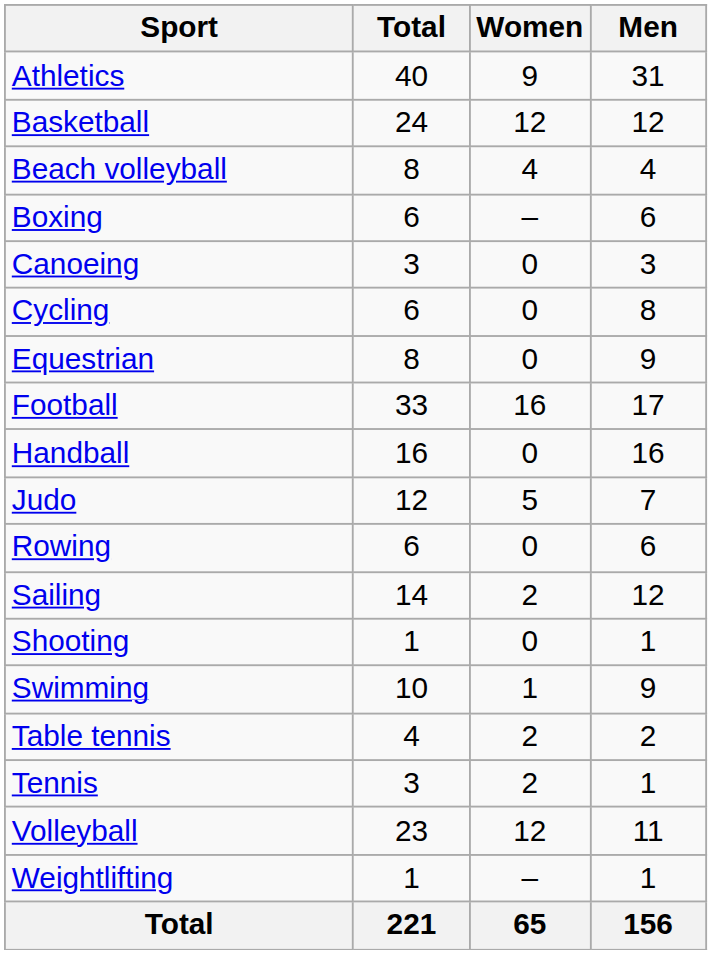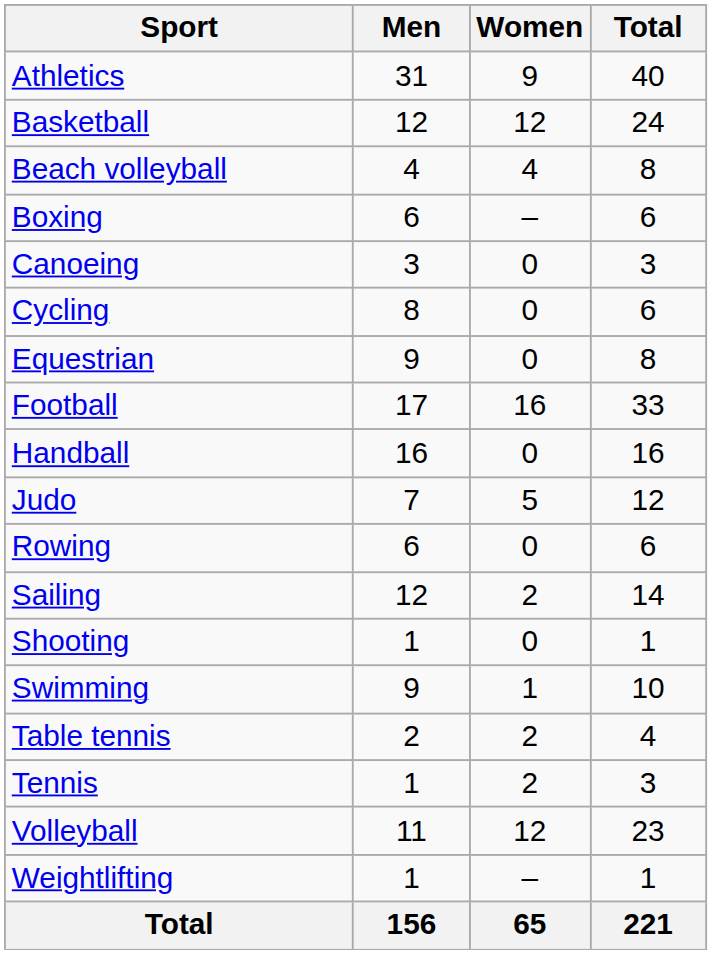columns swapped: Men <-> Total
